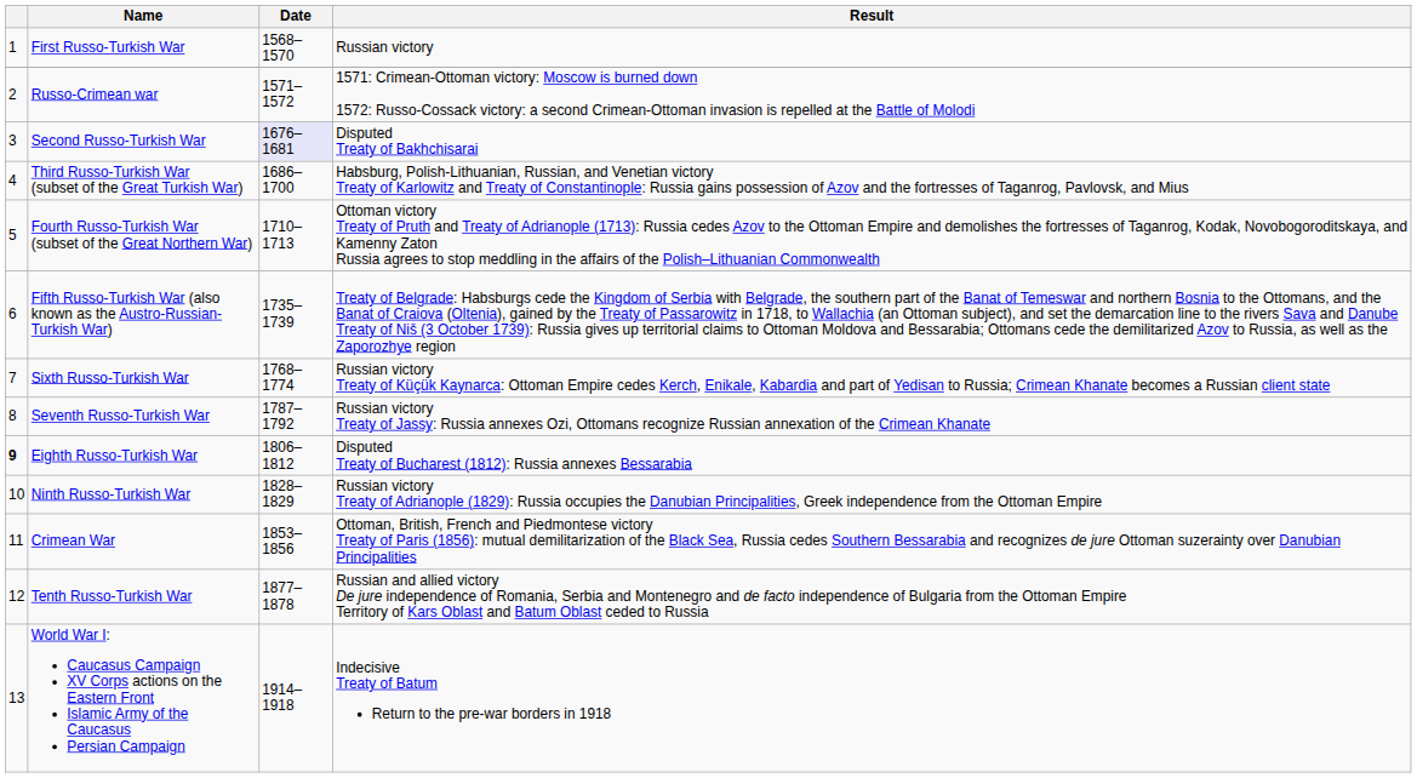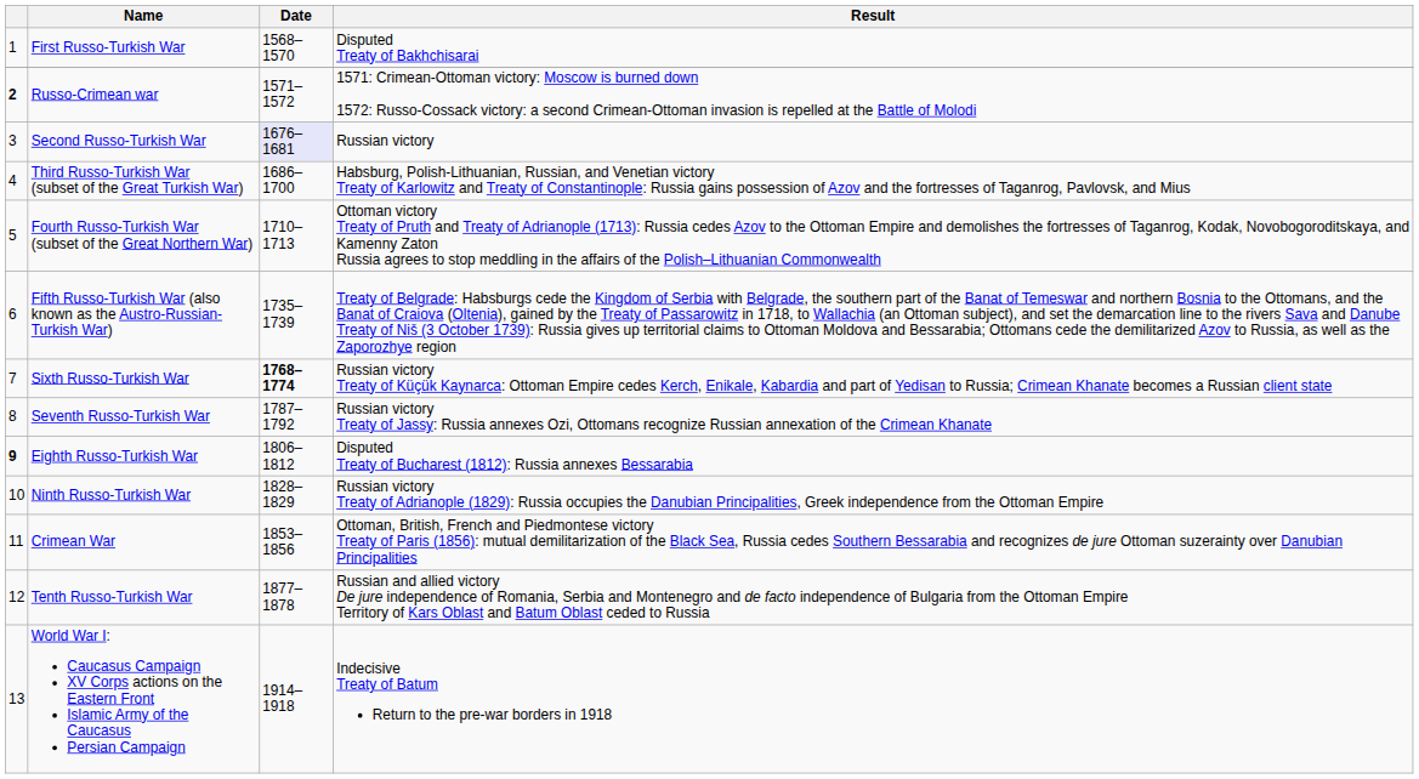First Russo-Turkish War | Result: Russian victory -> Disputed Treaty of Bakhchisarai
Russo-Crimean war | column 1: normal -> bold
Second Russo-Turkish War | Result: Disputed Treaty of Bakhchisarai -> Russian victory
Sixth Russo-Turkish War | Date: normal -> bold
